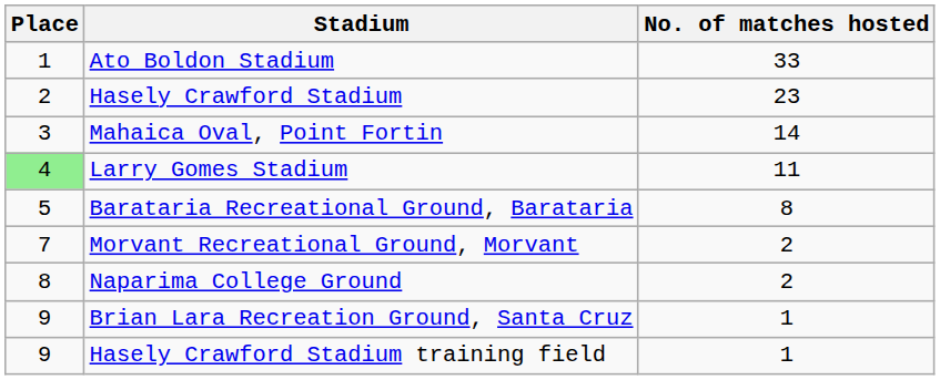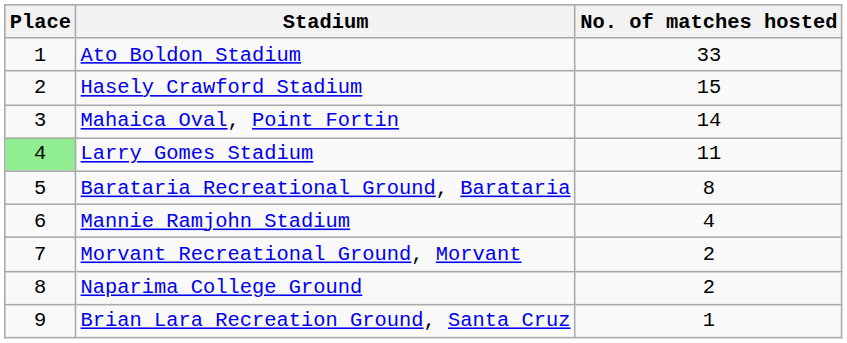Hasely Crawford Stadium | No. of matches hosted: 23 -> 15
+ row: 6 | Mannie Ramjohn Stadium | 4
- row: 9 | Hasely Crawford Stadium training field | 1
